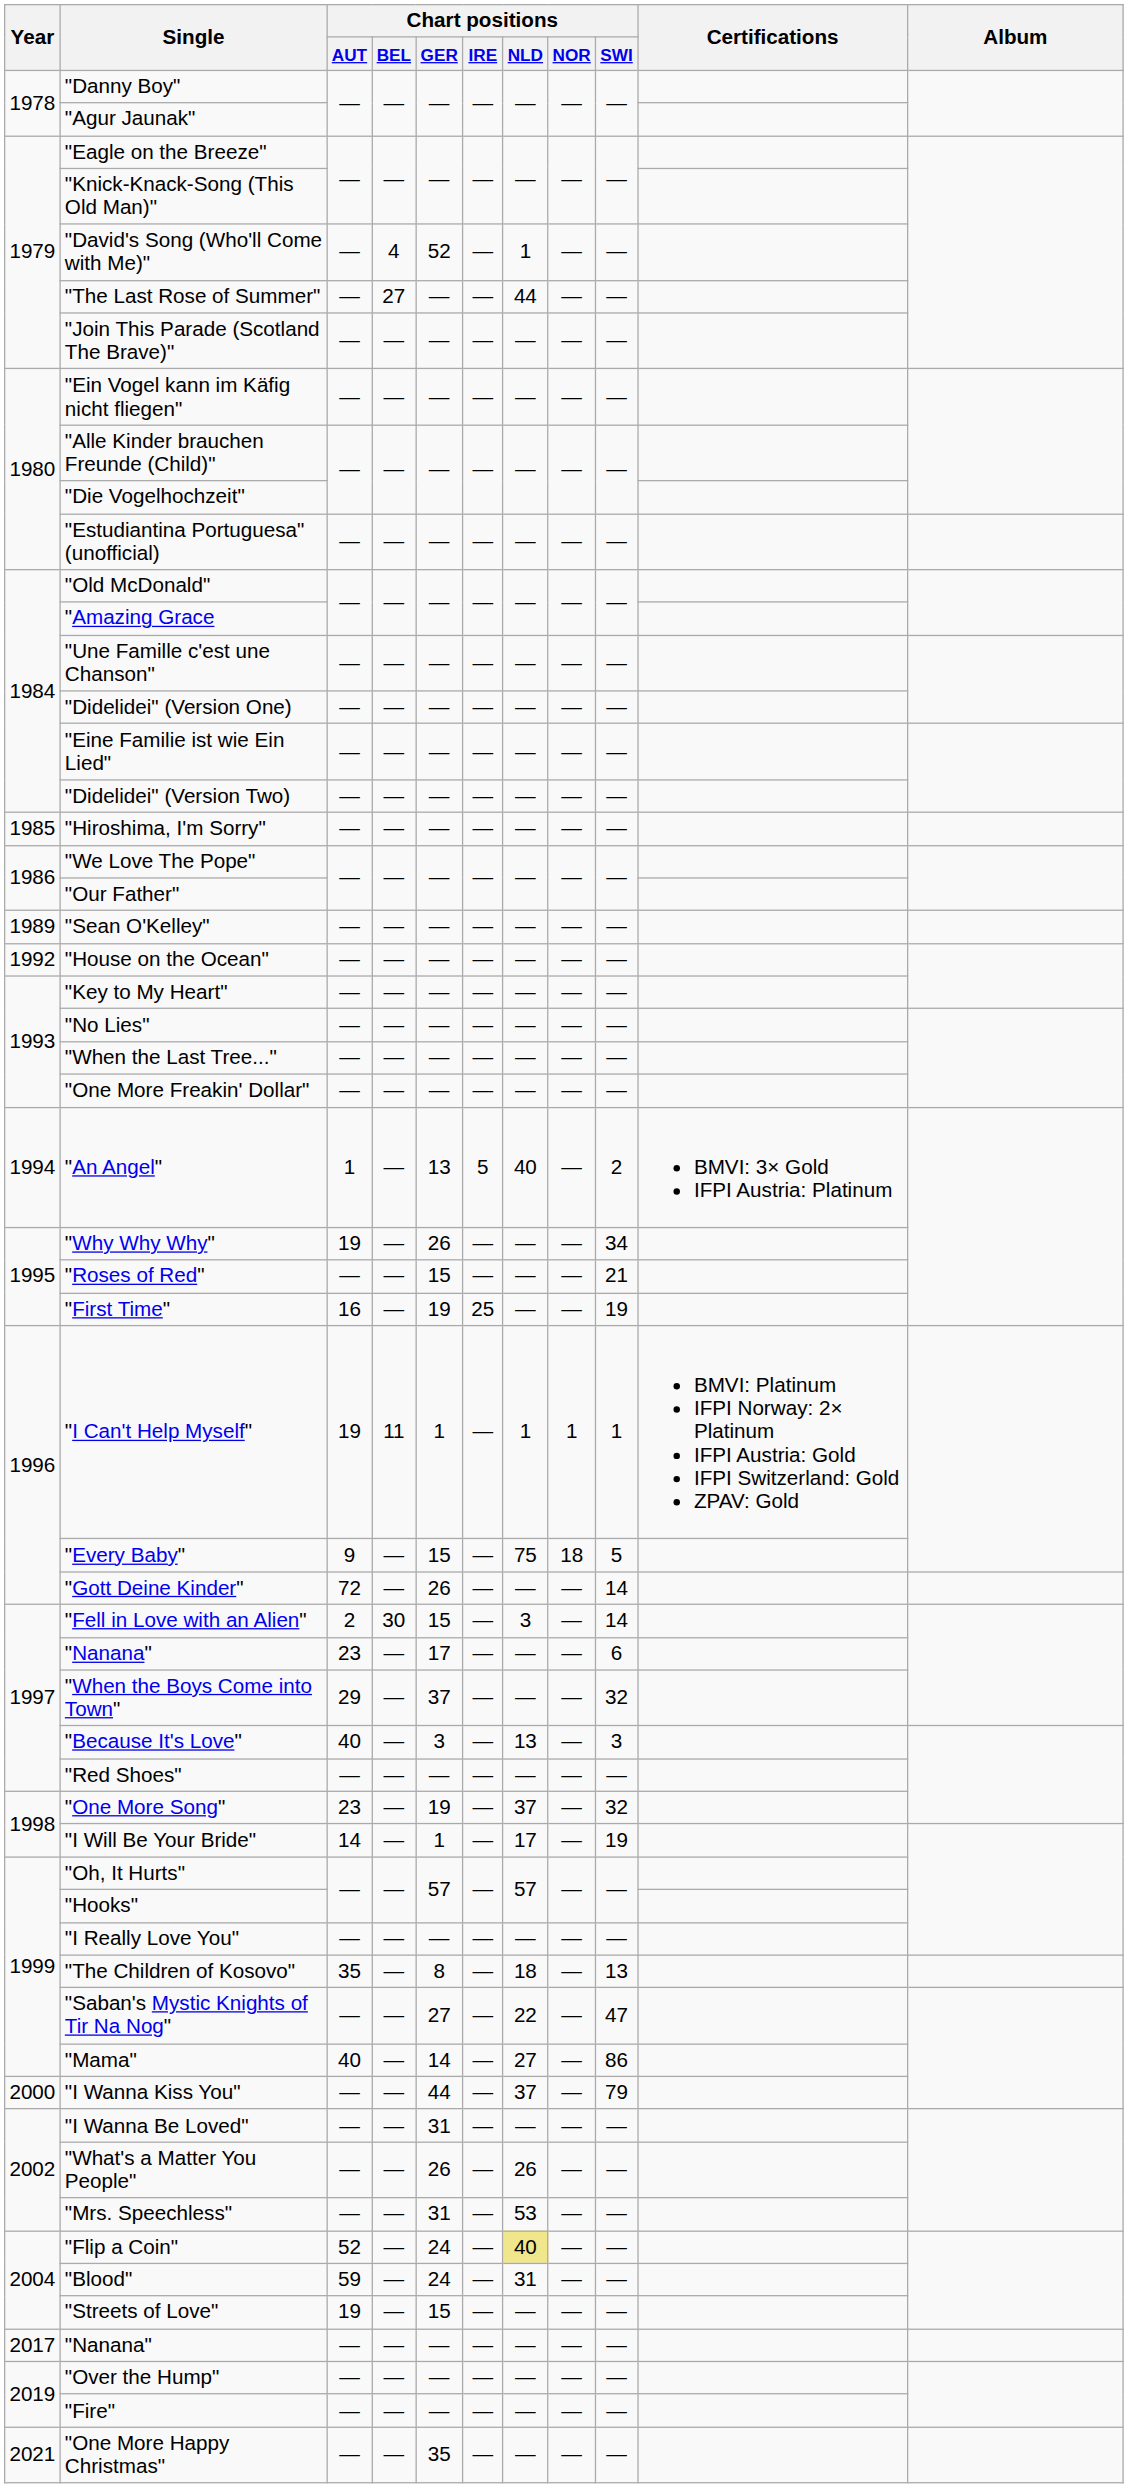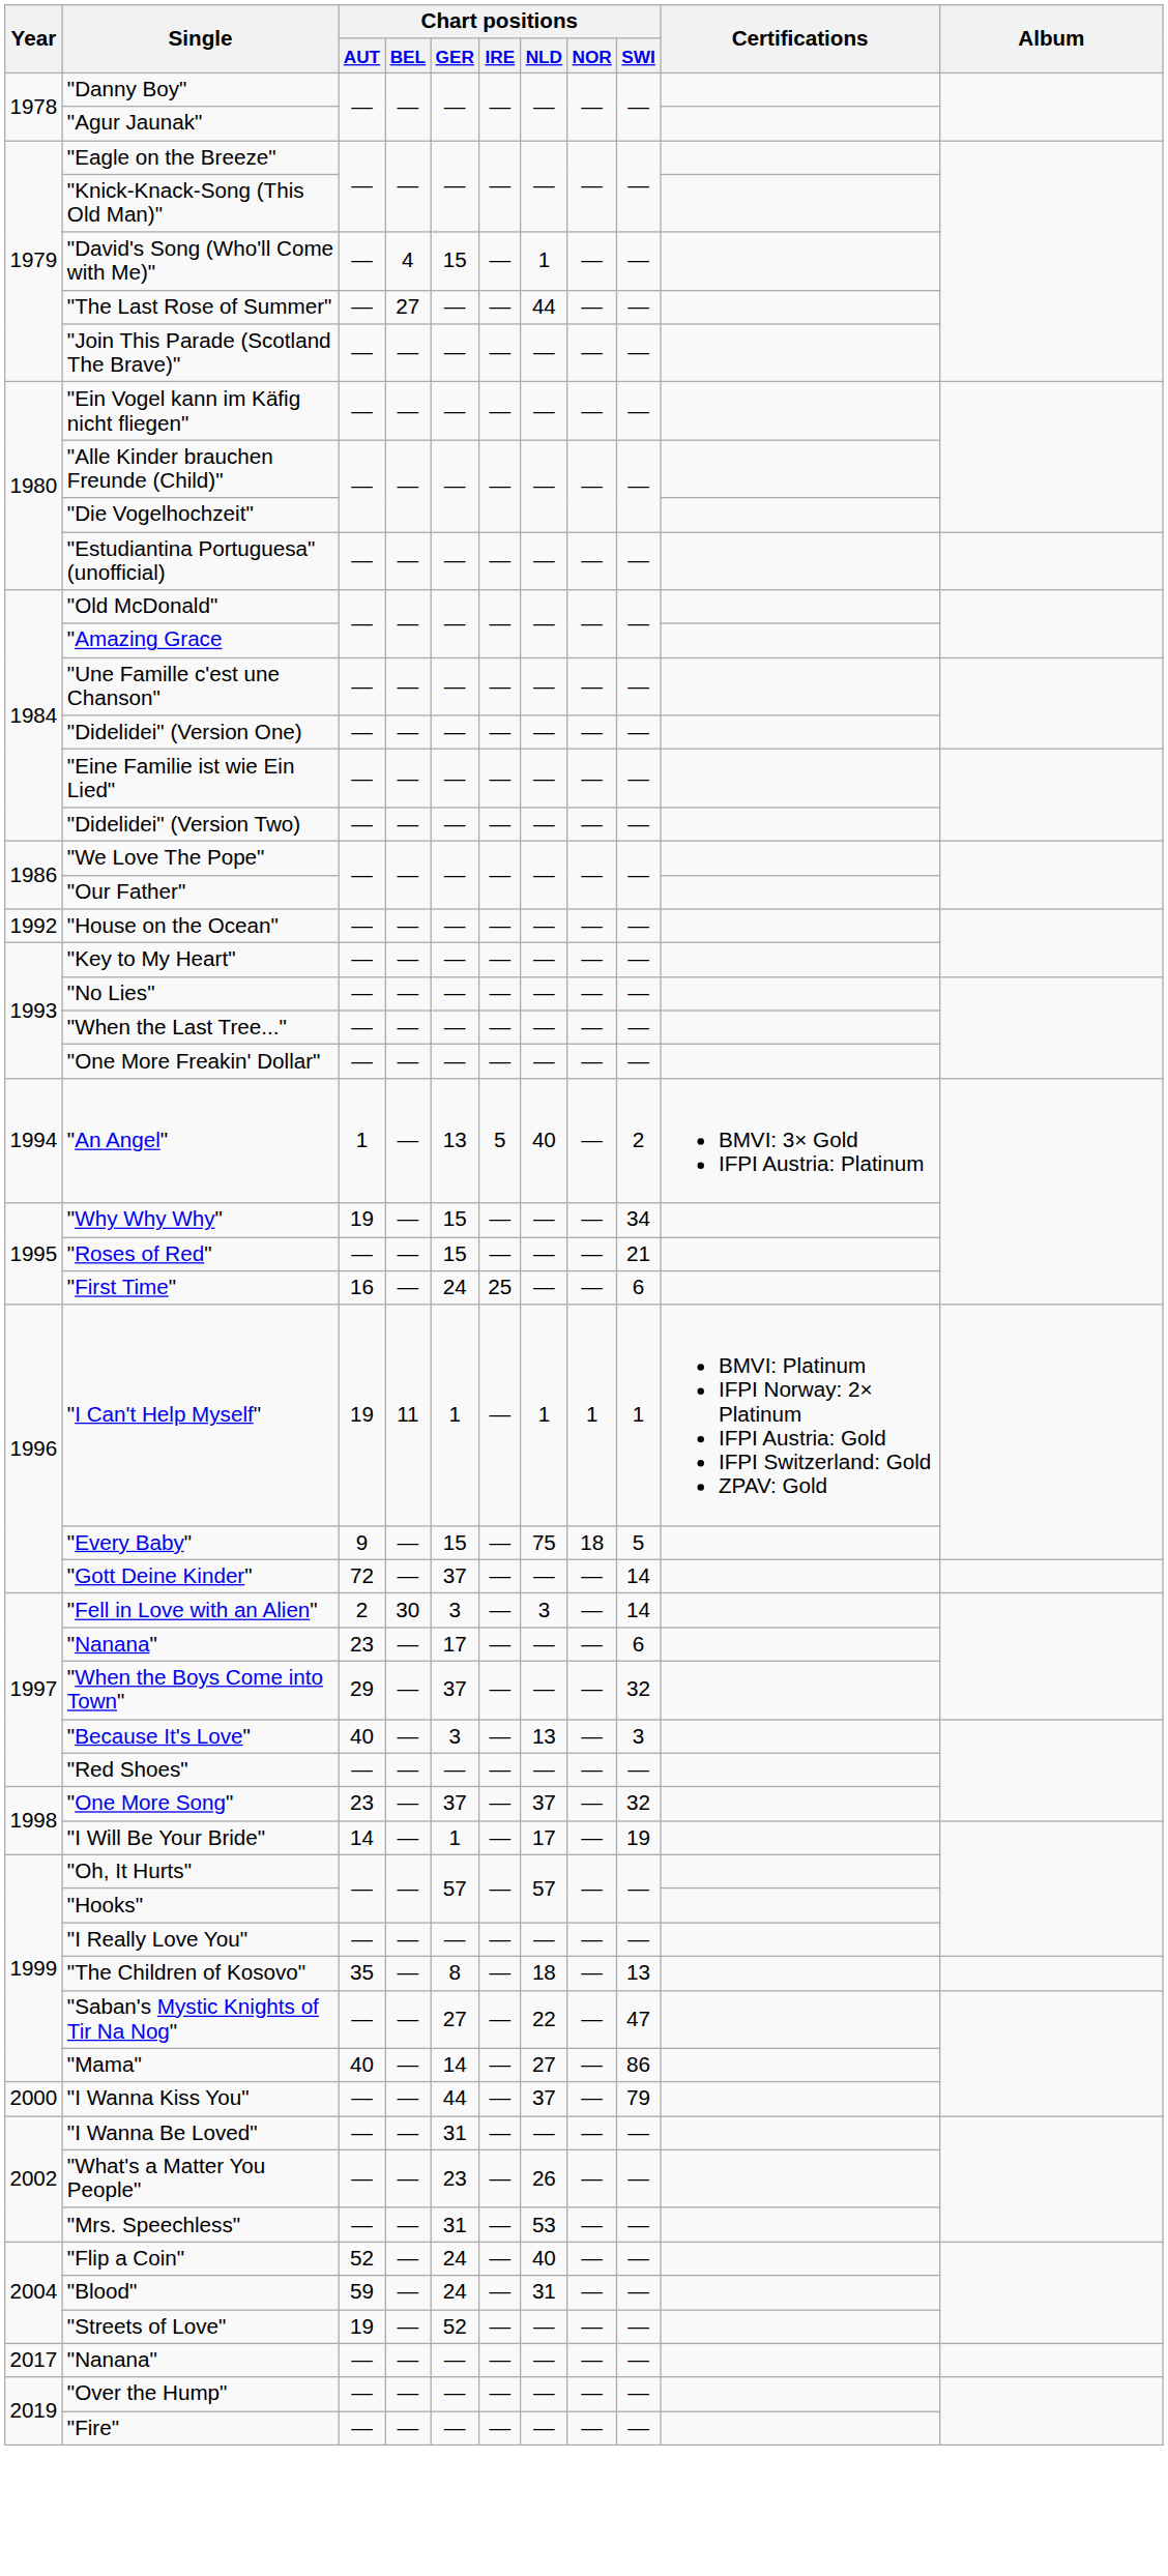"David's Song (Who'll Come with Me)" | Chart positions / GER: 52 -> 15
- row: 1985 | "Hiroshima, I'm Sorry" | — | — | — | — | — | — | —
- row: 1989 | "Sean O'Kelley" | — | — | — | — | — | — | —
"Why Why Why" | Chart positions / GER: 26 -> 15
"First Time" | Chart positions / GER: 19 -> 24
"First Time" | Chart positions / SWI: 19 -> 6
"Gott Deine Kinder" | Chart positions / GER: 26 -> 37
"Fell in Love with an Alien" | Chart positions / GER: 15 -> 3
"One More Song" | Chart positions / GER: 19 -> 37
"What's a Matter You People" | Chart positions / GER: 26 -> 23
"Flip a Coin" | Chart positions / NLD: khaki background -> no background
"Streets of Love" | Chart positions / GER: 15 -> 52
- row: 2021 | "One More Happy Christmas" | — | — | 35 | — | — | — | —
